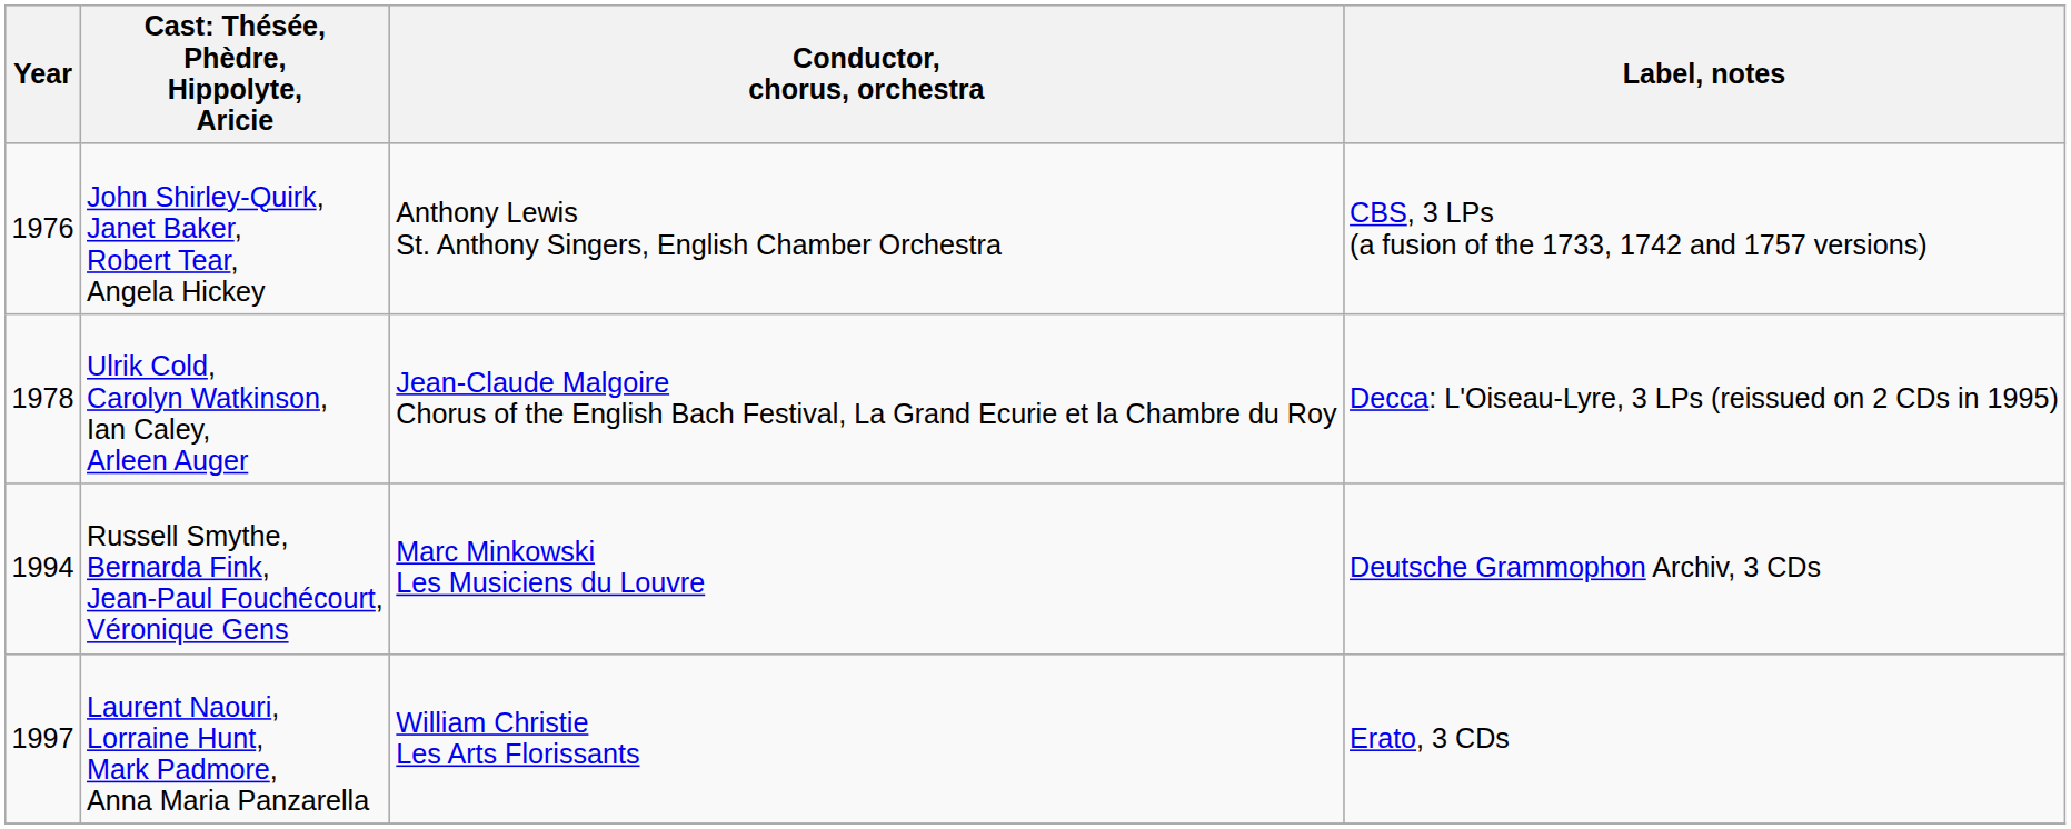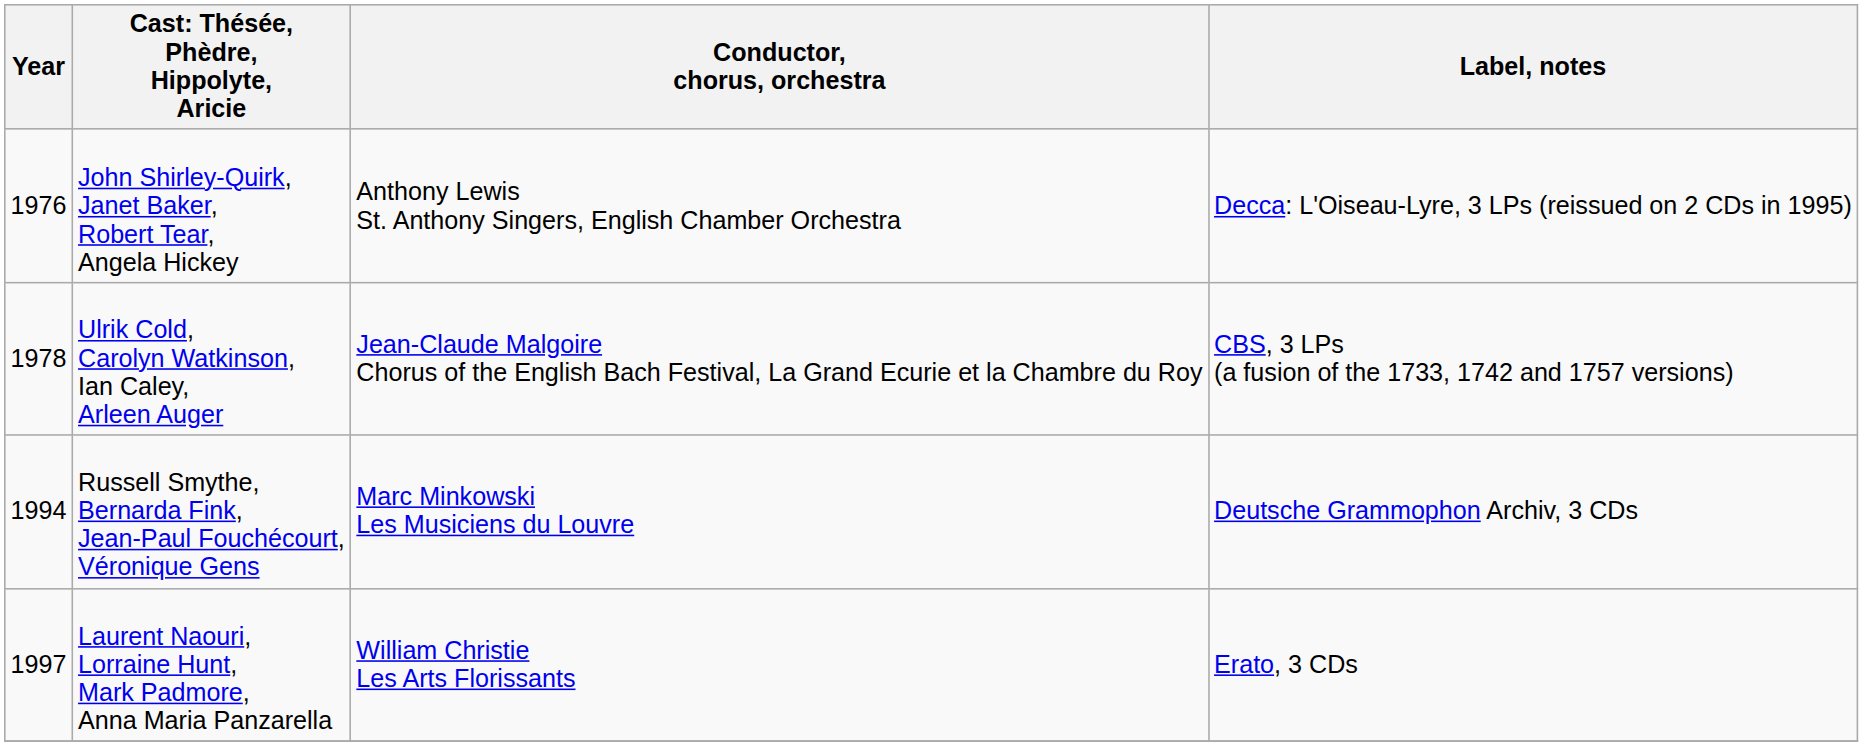John Shirley-Quirk, Janet Baker, Robert Tear, Angela Hickey | Label, notes: CBS, 3 LPs (a fusion of the 1733, 1742 and 1757 versions) -> Decca: L'Oiseau-Lyre, 3 LPs (reissued on 2 CDs in 1995)
Ulrik Cold, Carolyn Watkinson, Ian Caley, Arleen Auger | Label, notes: Decca: L'Oiseau-Lyre, 3 LPs (reissued on 2 CDs in 1995) -> CBS, 3 LPs (a fusion of the 1733, 1742 and 1757 versions)
